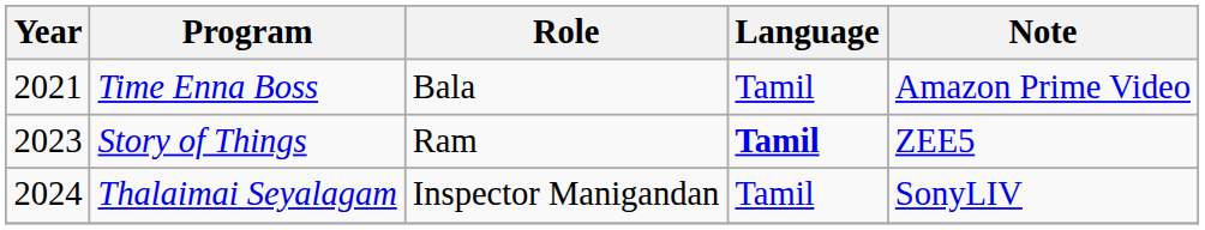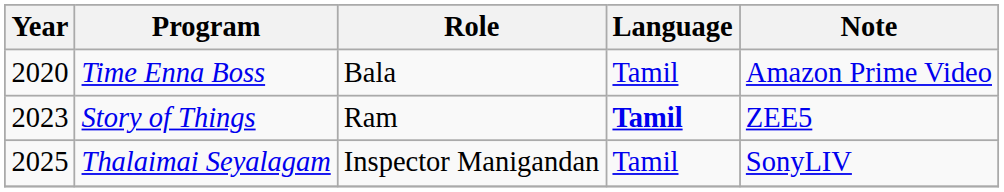Time Enna Boss | Year: 2021 -> 2020
Thalaimai Seyalagam | Year: 2024 -> 2025
